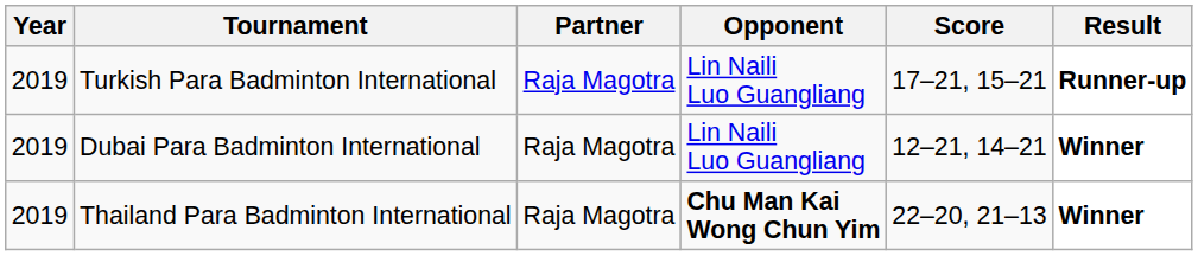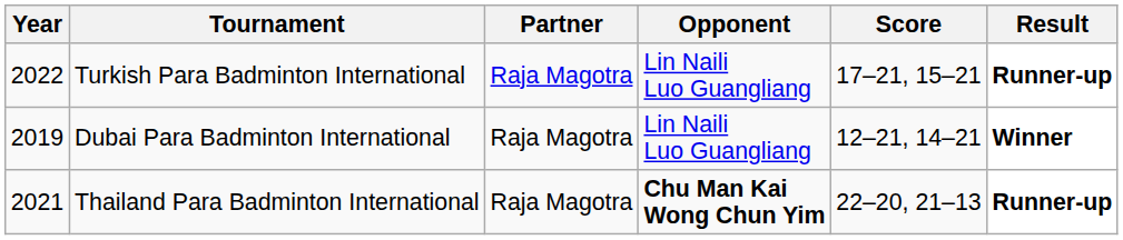Turkish Para Badminton International | Year: 2019 -> 2022
Thailand Para Badminton International | Year: 2019 -> 2021
Thailand Para Badminton International | Result: Winner -> Runner-up
